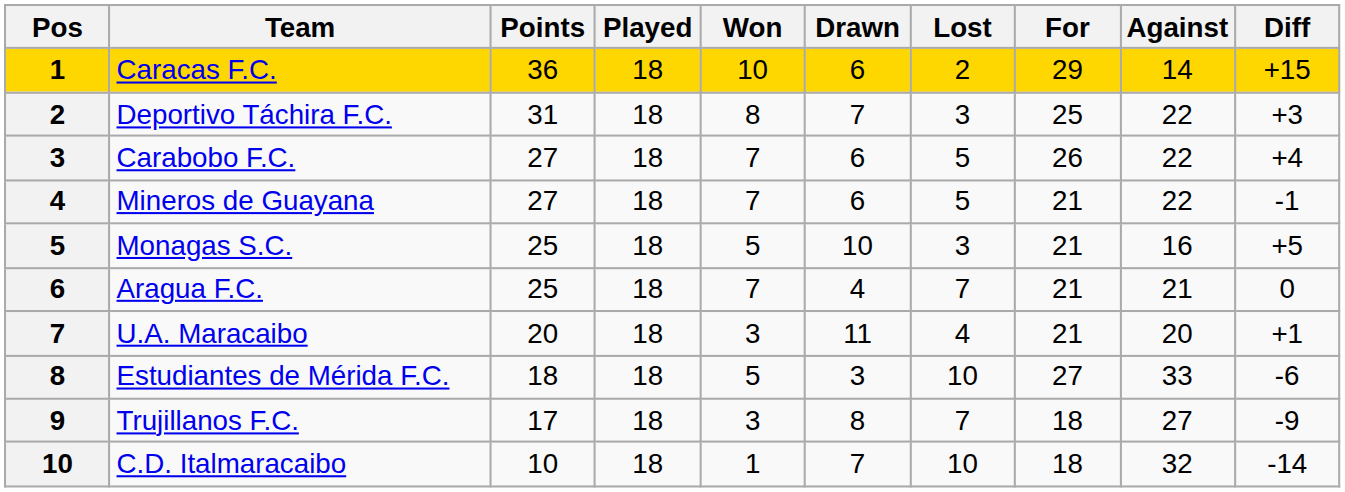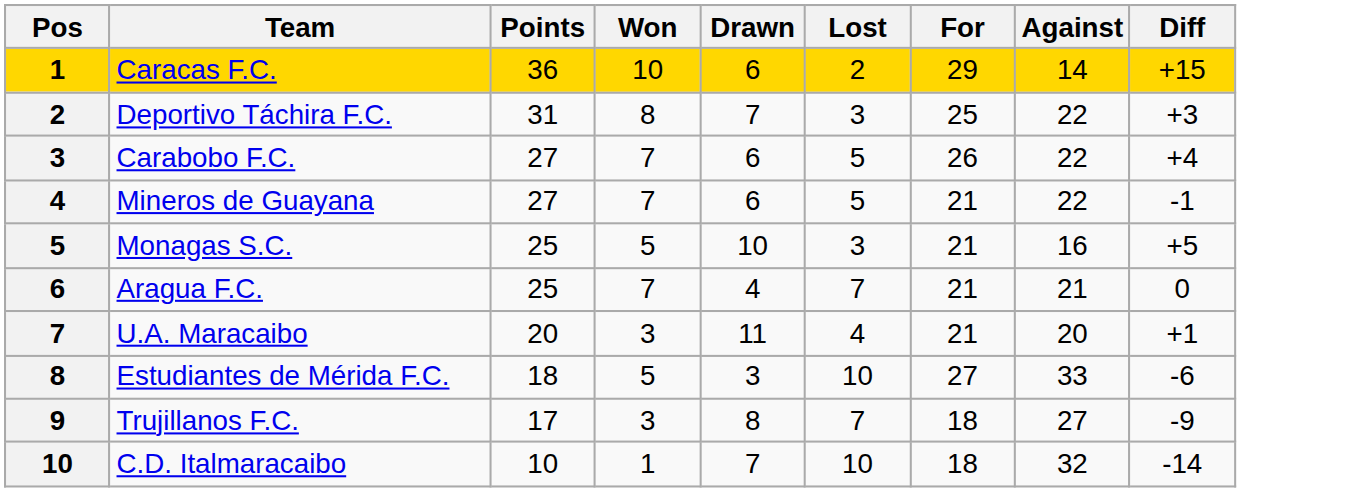- column: Played | 18 | 18 | 18 | 18 | 18 | 18 | 18 | 18 | 18 | 18
